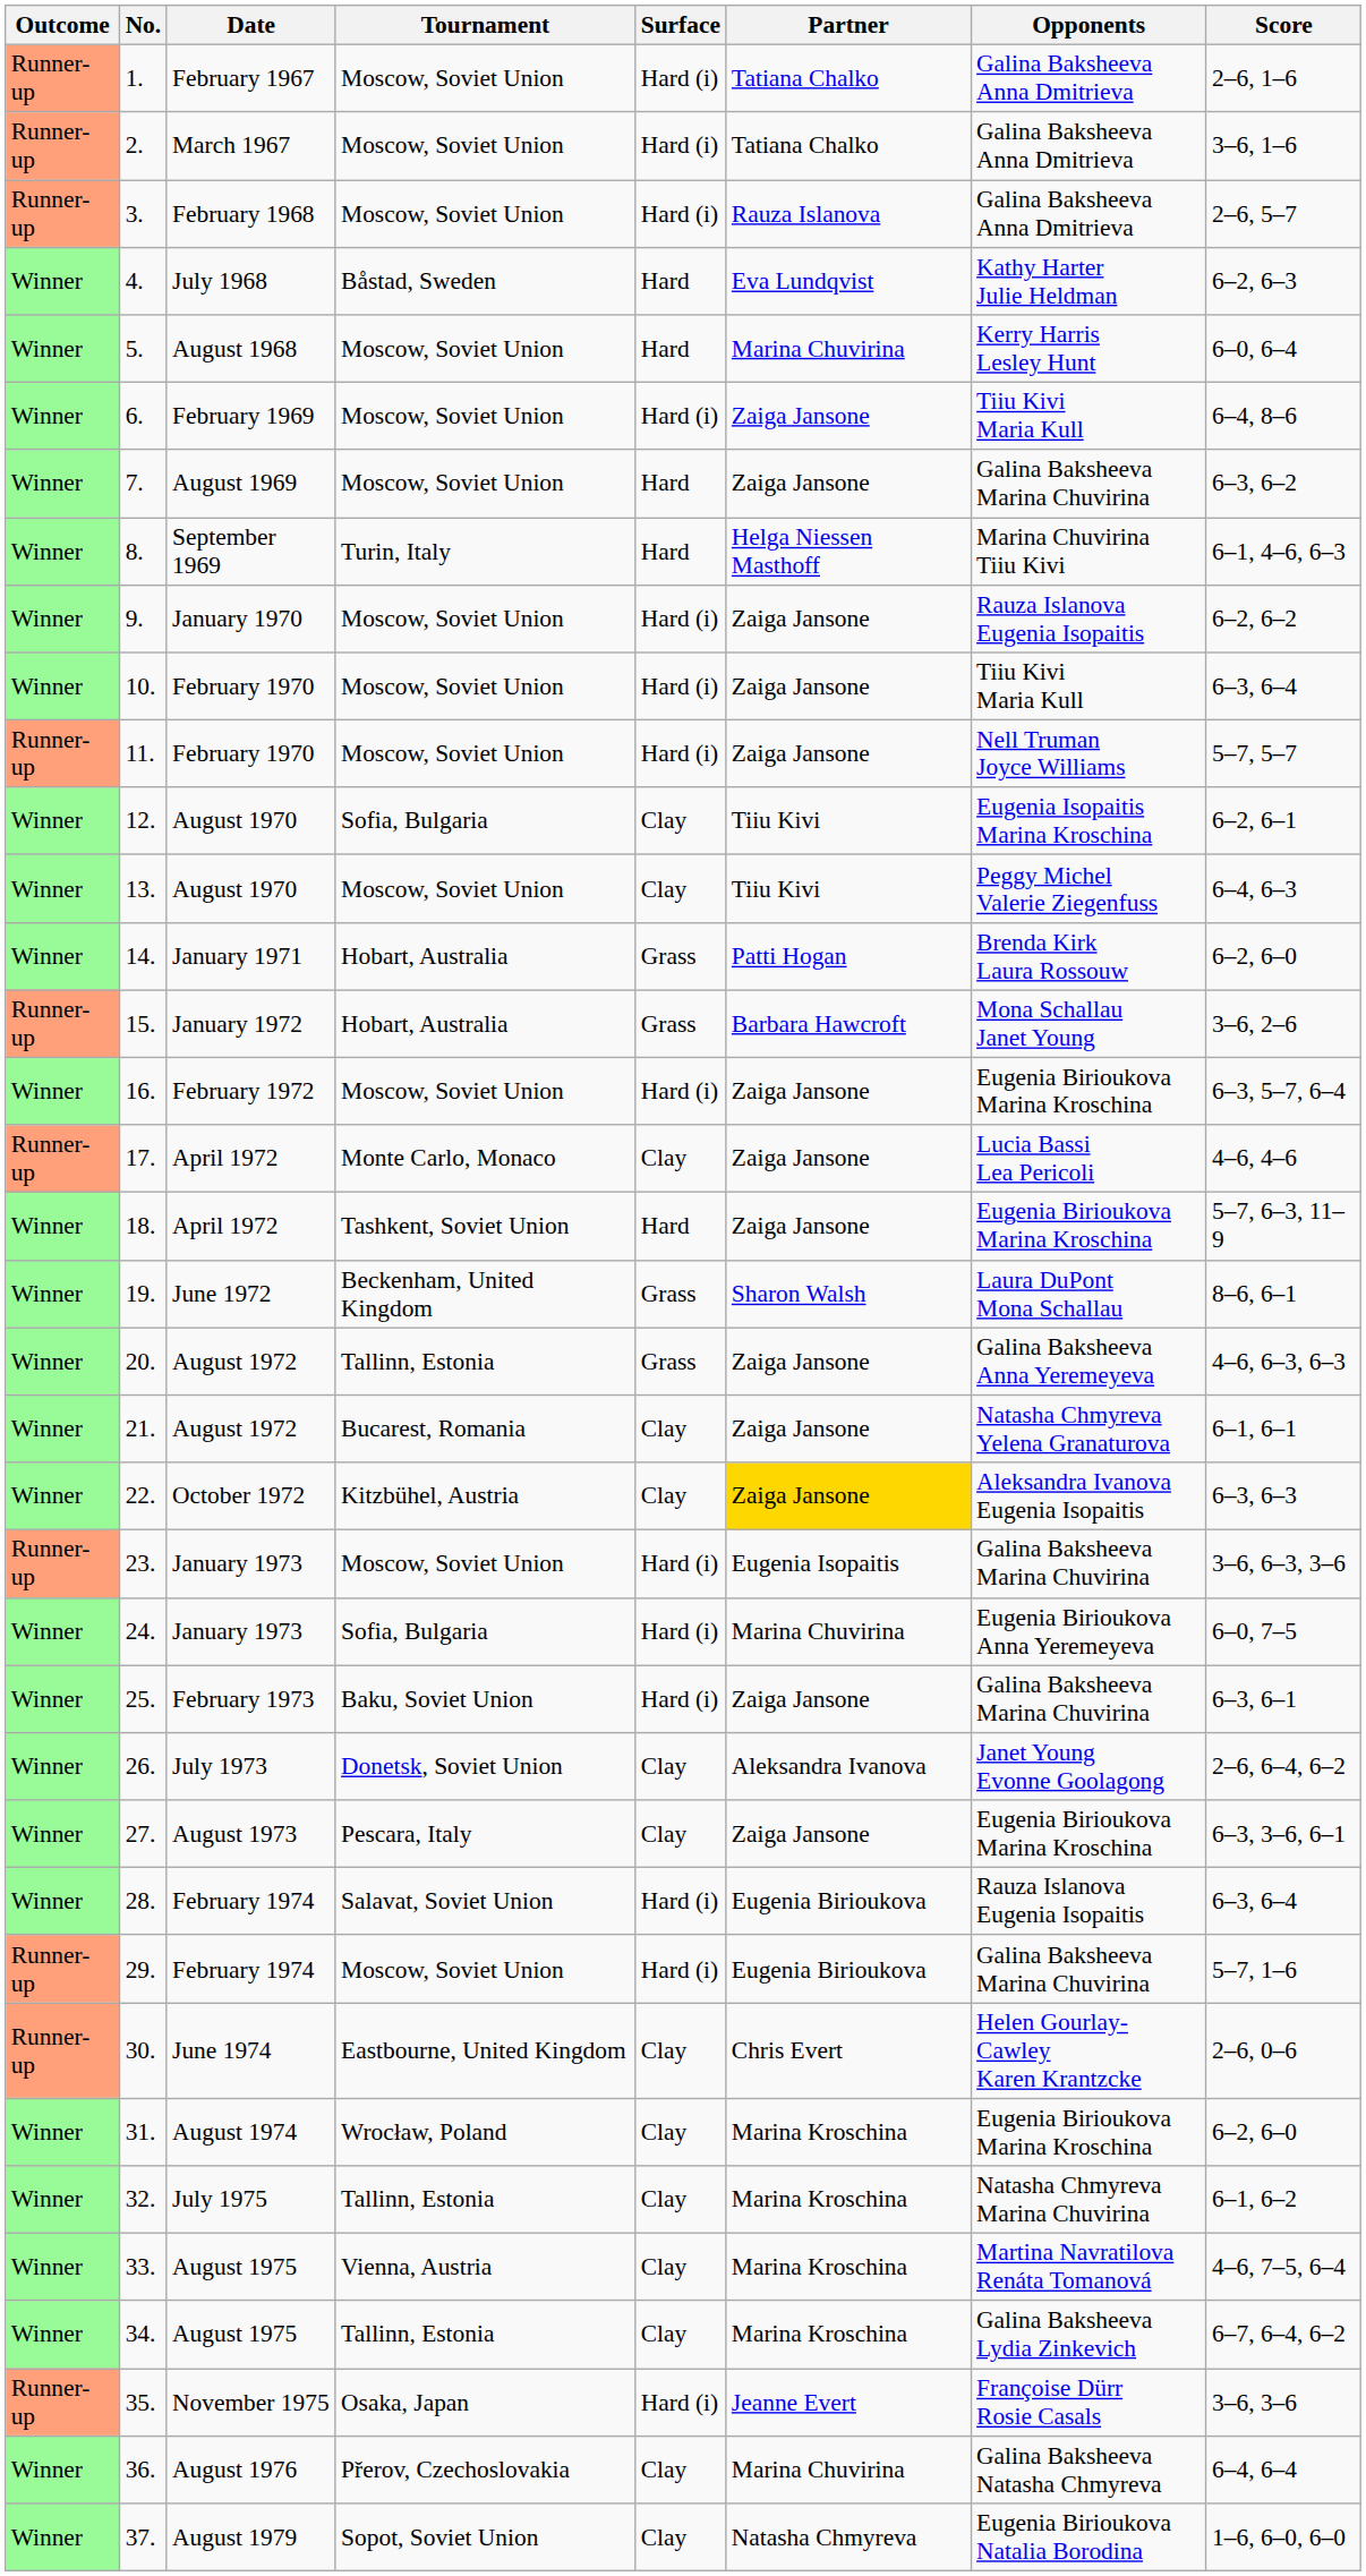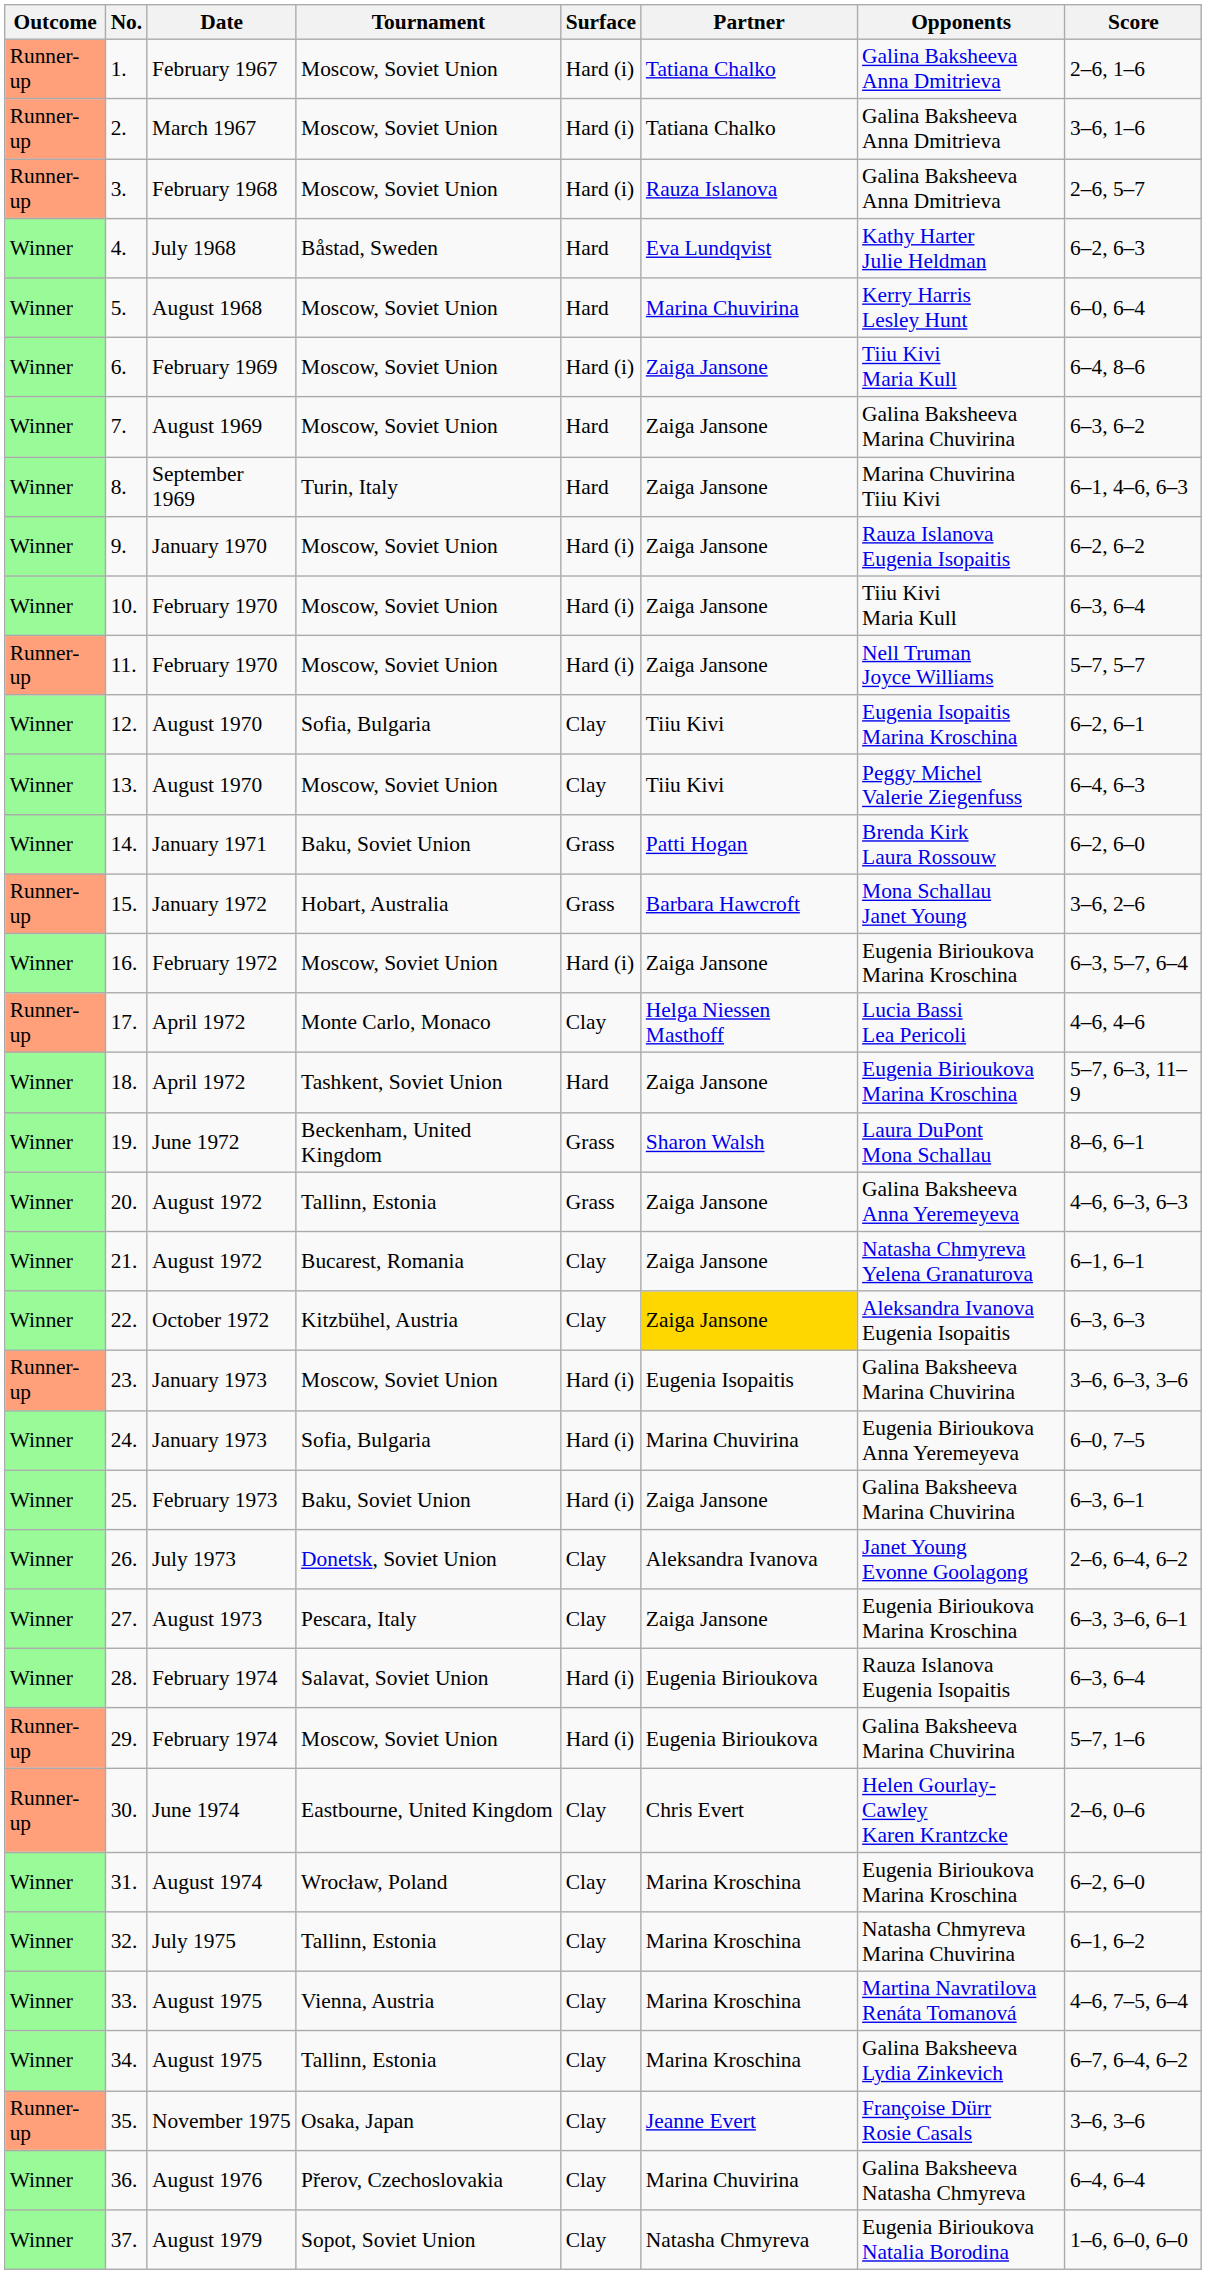8. | Partner: Helga Niessen Masthoff -> Zaiga Jansone
14. | Tournament: Hobart, Australia -> Baku, Soviet Union
17. | Partner: Zaiga Jansone -> Helga Niessen Masthoff
35. | Surface: Hard (i) -> Clay
